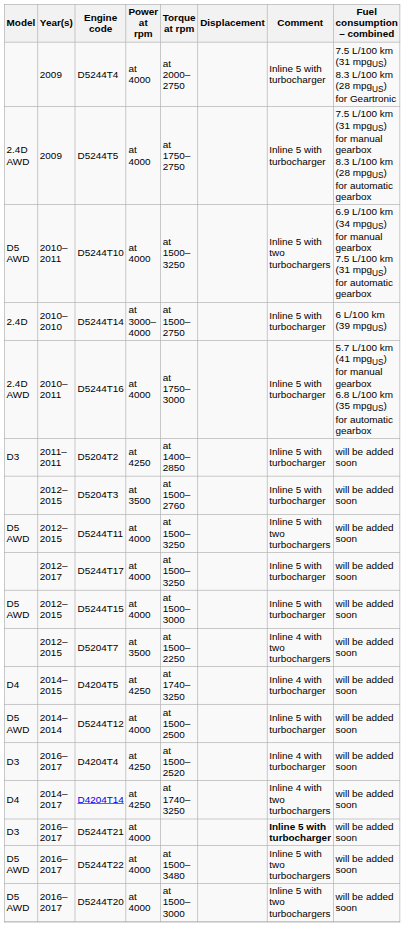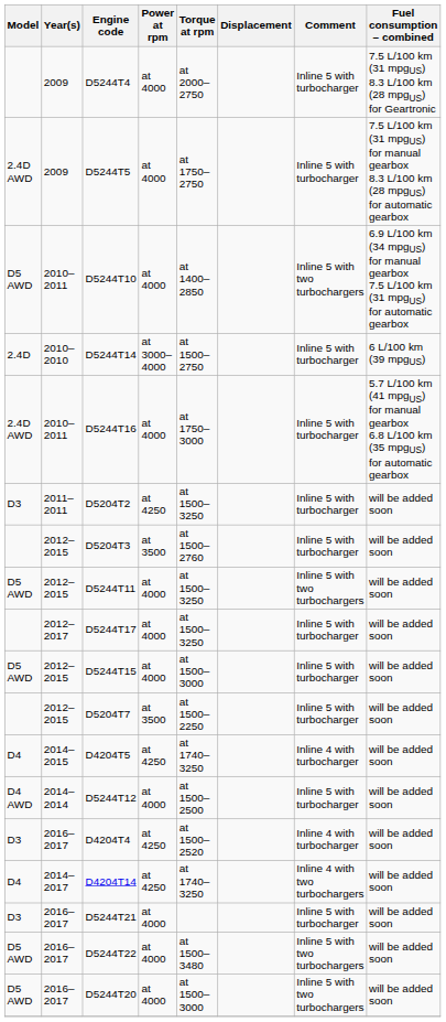D5244T10 | Torque at rpm: at 1500–3250 -> at 1400–2850
D5204T2 | Torque at rpm: at 1400–2850 -> at 1500–3250
D5204T7 | Comment: Inline 4 with two turbochargers -> Inline 5 with turbocharger
D5244T12 | Model: D5 AWD -> D4 AWD
D5244T21 | Comment: bold -> normal
